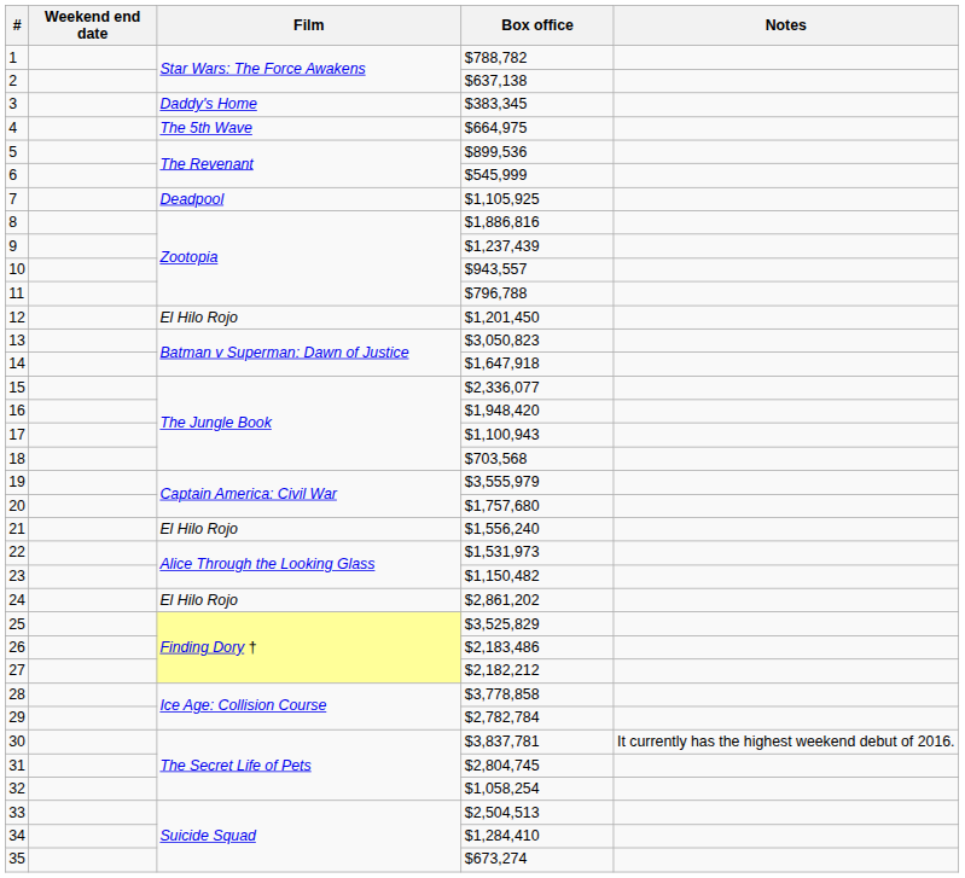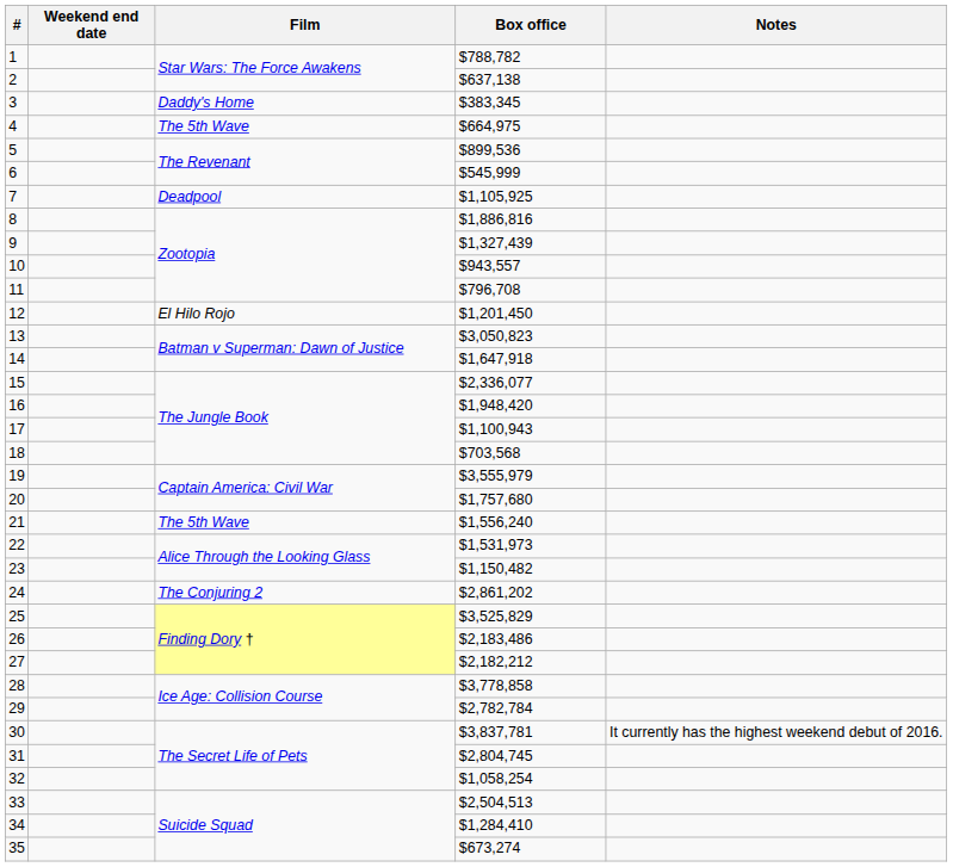9 | Box office: $1,237,439 -> $1,327,439
11 | Box office: $796,788 -> $796,708
21 | Film: El Hilo Rojo -> The 5th Wave
24 | Film: El Hilo Rojo -> The Conjuring 2
